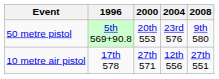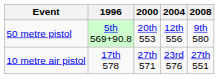50 metre pistol | 2004: 23rd 576 -> 12th 556
10 metre air pistol | 2004: 12th 556 -> 23rd 576
